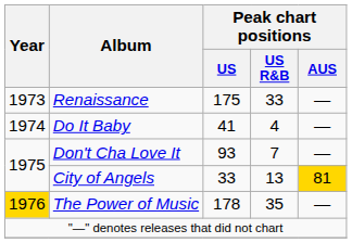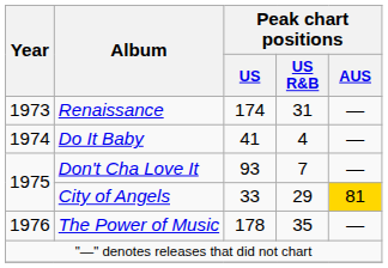Renaissance | Peak chart positions / US: 175 -> 174
Renaissance | Peak chart positions / US R&B: 33 -> 31
City of Angels | Peak chart positions / US R&B: 13 -> 29
The Power of Music | Year: gold background -> no background
